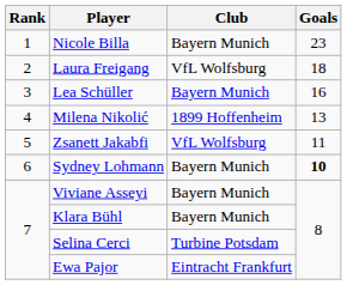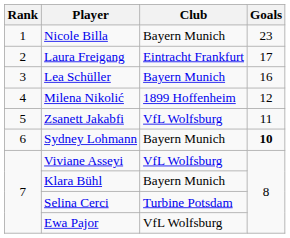Laura Freigang | Club: VfL Wolfsburg -> Eintracht Frankfurt
Laura Freigang | Goals: 18 -> 17
Milena Nikolić | Goals: 13 -> 12
Viviane Asseyi | Club: Bayern Munich -> VfL Wolfsburg
Ewa Pajor | Club: Eintracht Frankfurt -> VfL Wolfsburg
